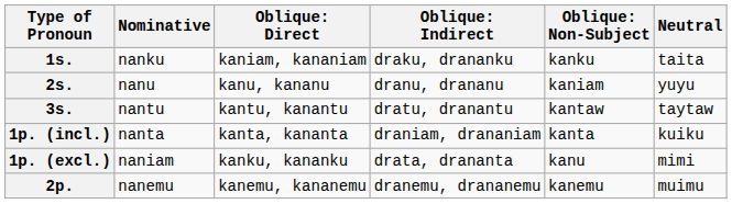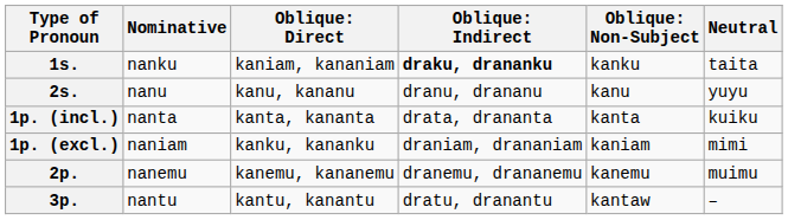1s. | column 4: normal -> bold
2s. | column 5: kaniam -> kanu
- row: 3s. | nantu | kantu, kanantu | dratu, dranantu | kantaw | taytaw
1p. (incl.) | column 4: draniam, drananiam -> drata, drananta
1p. (excl.) | column 4: drata, drananta -> draniam, drananiam
1p. (excl.) | column 5: kanu -> kaniam
+ row: 3p. | nantu | kantu, kanantu | dratu, dranantu | kantaw | –
